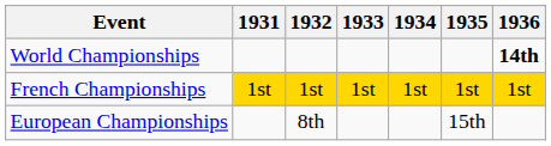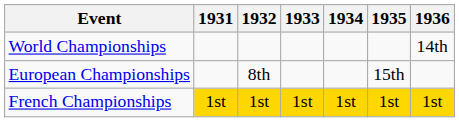World Championships | 1936: bold -> normal
rows swapped: European Championships <-> French Championships
